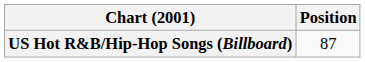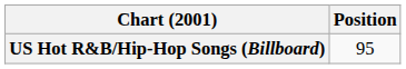US Hot R&B/Hip-Hop Songs (Billboard) | Position: 87 -> 95
